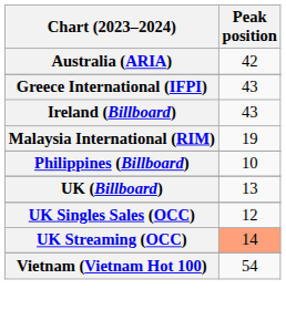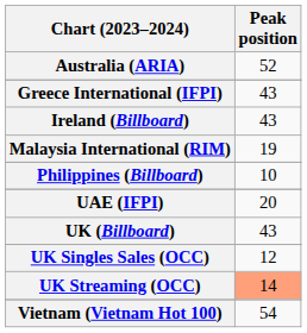Australia (ARIA) | Peak position: 42 -> 52
+ row: UAE (IFPI) | 20
UK (Billboard) | Peak position: 13 -> 43
